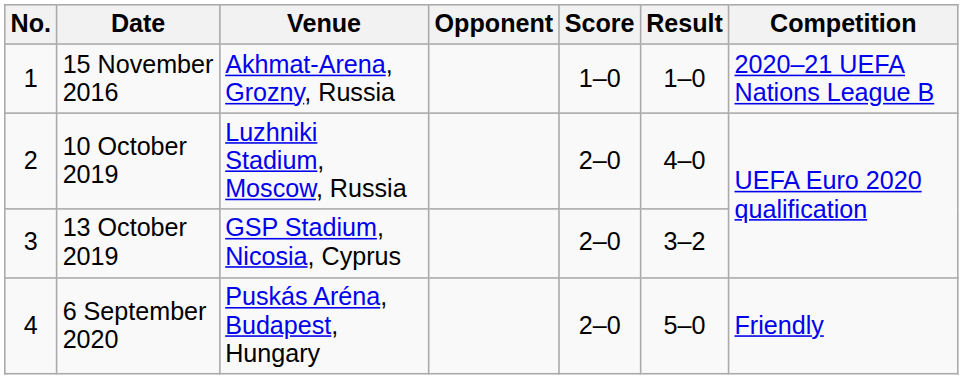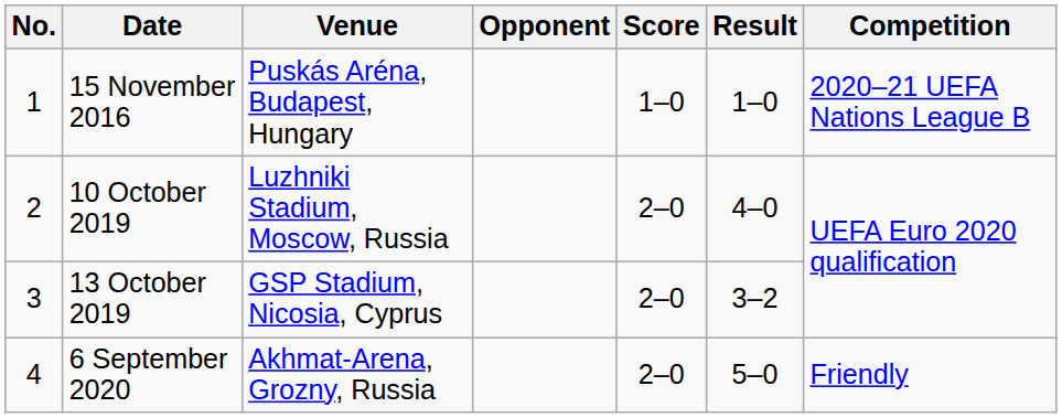15 November 2016 | Venue: Akhmat-Arena, Grozny, Russia -> Puskás Aréna, Budapest, Hungary
6 September 2020 | Venue: Puskás Aréna, Budapest, Hungary -> Akhmat-Arena, Grozny, Russia
